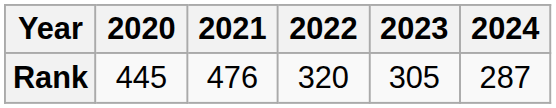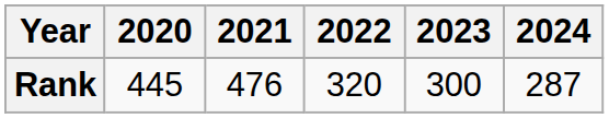Rank | 2023: 305 -> 300
